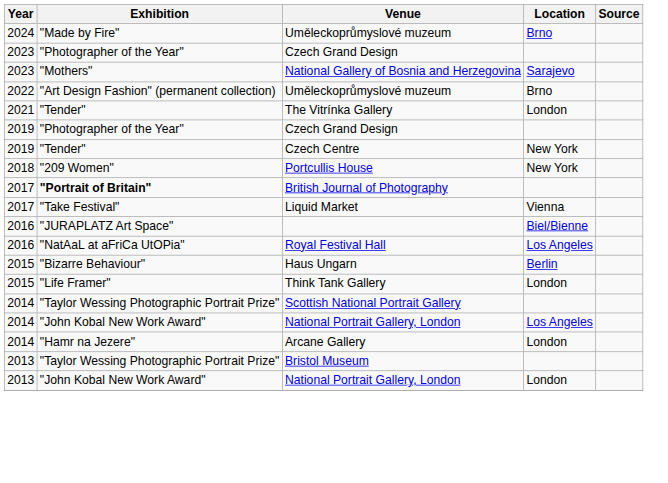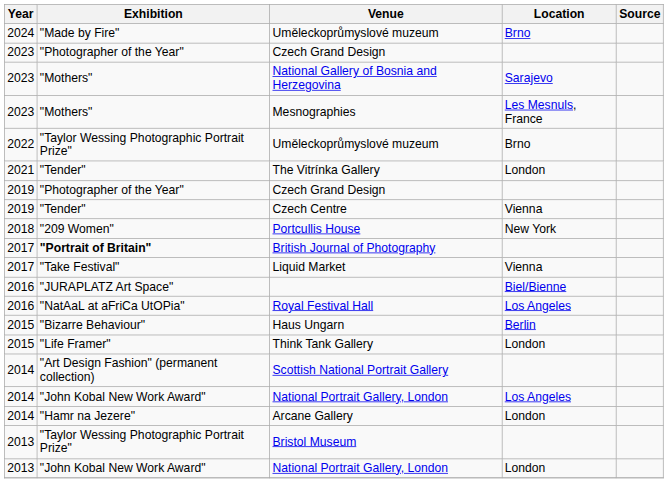+ row: 2023 | "Mothers" | Mesnographies | Les Mesnuls, France
2022 / Uměleckoprůmyslové muzeum | Exhibition: "Art Design Fashion" (permanent collection) -> "Taylor Wessing Photographic Portrait Prize"
Czech Centre | Location: New York -> Vienna
Scottish National Portrait Gallery | Exhibition: "Taylor Wessing Photographic Portrait Prize" -> "Art Design Fashion" (permanent collection)
